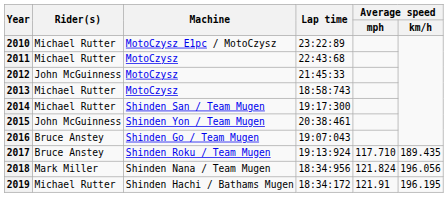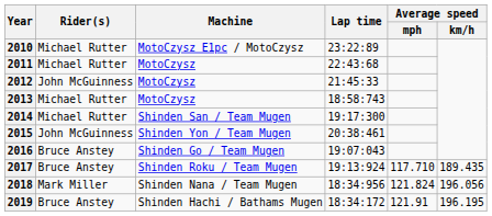2019 | Rider(s): Michael Rutter -> Bruce Anstey
